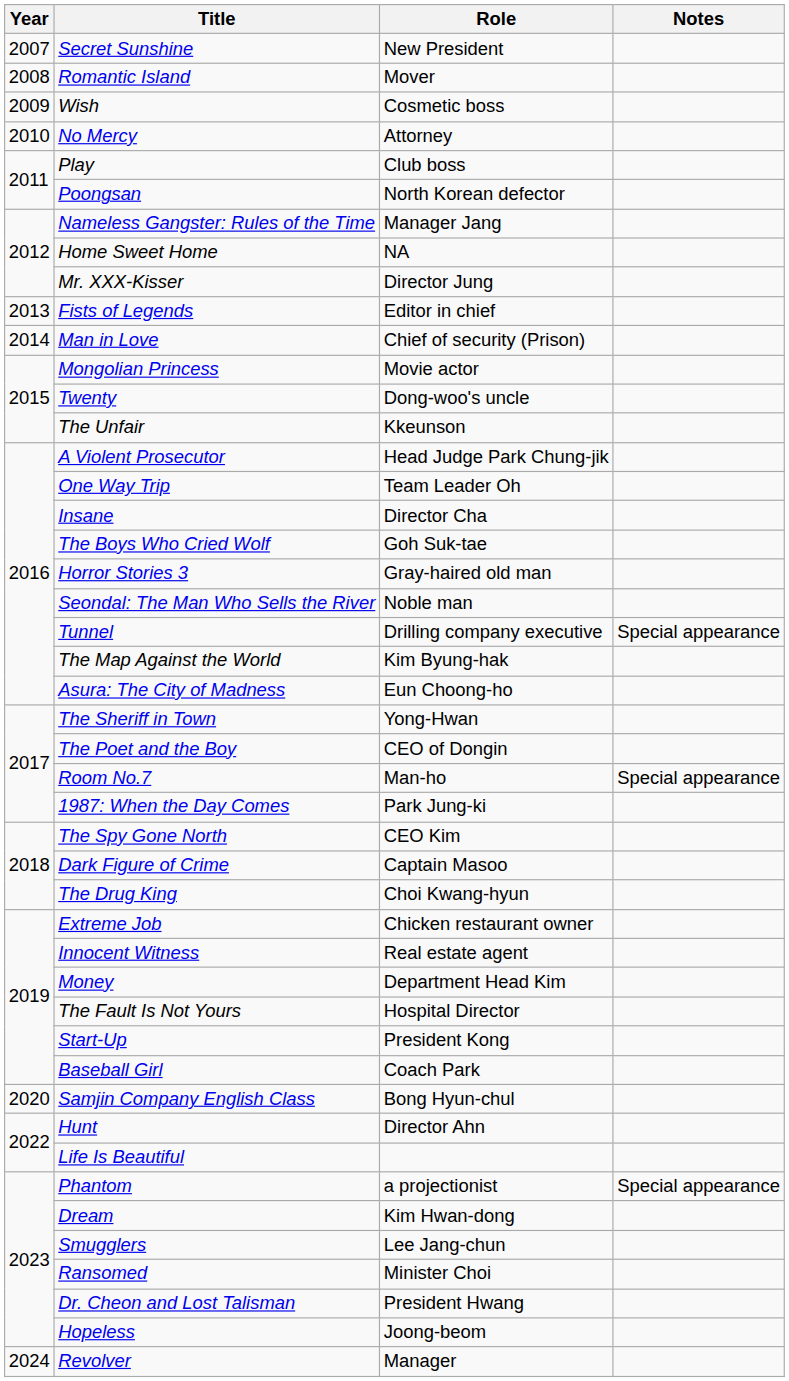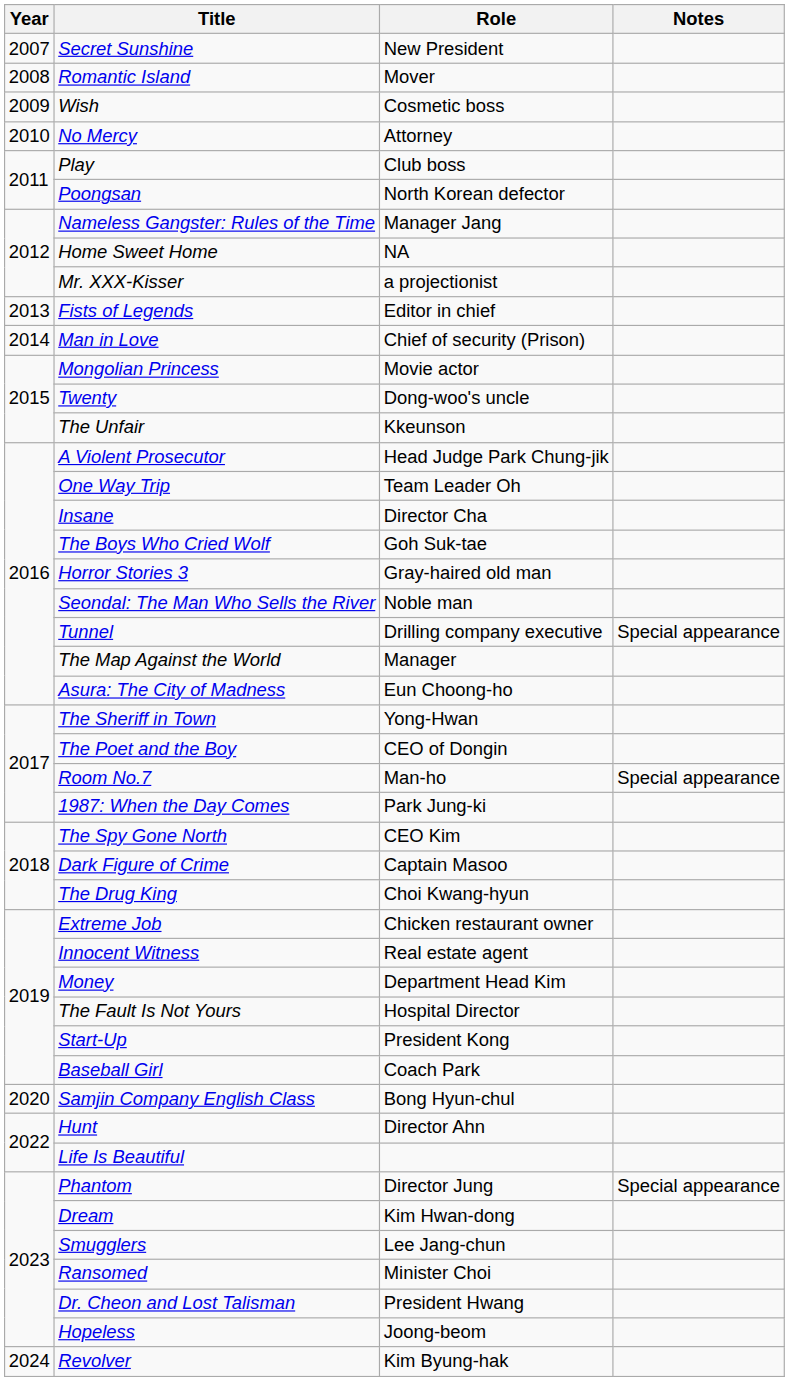Mr. XXX-Kisser | Role: Director Jung -> a projectionist
The Map Against the World | Role: Kim Byung-hak -> Manager
Phantom | Role: a projectionist -> Director Jung
Revolver | Role: Manager -> Kim Byung-hak
